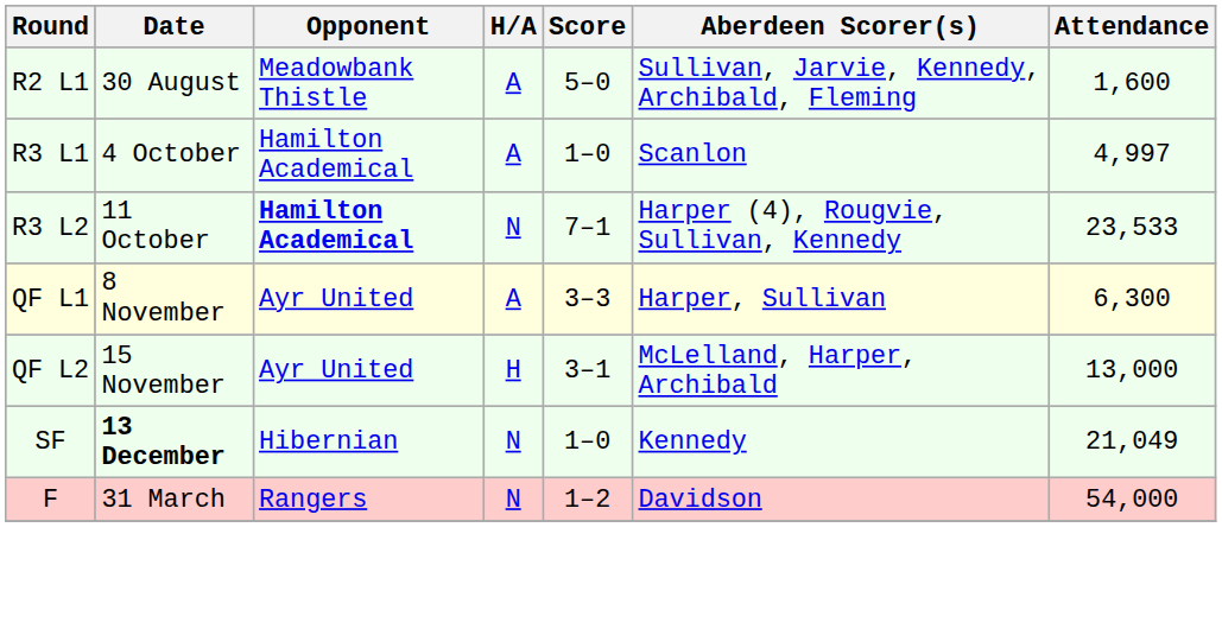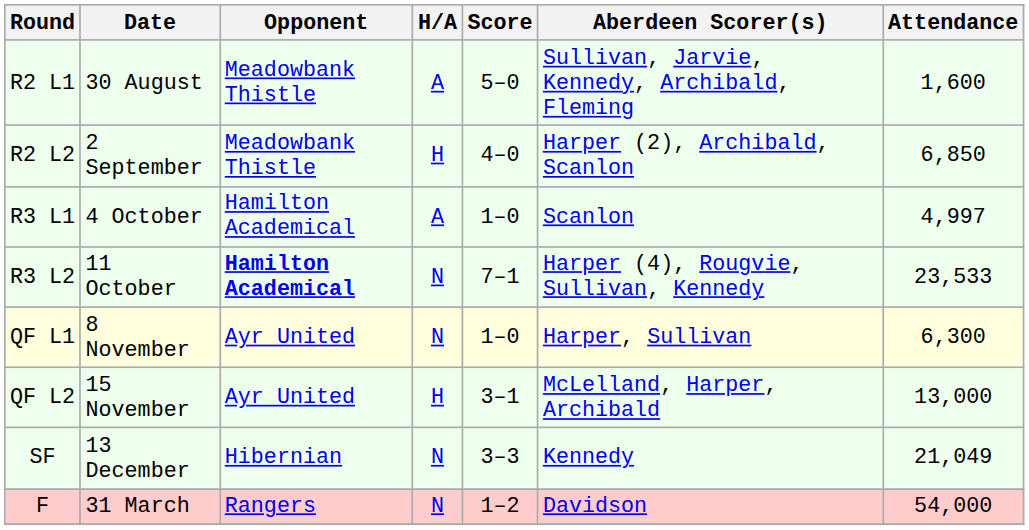+ row: R2 L2 | 2 September | Meadowbank Thistle | H | 4–0 | Harper (2), Archibald, Scanlon | 6,850
QF L1 | H/A: A -> N
QF L1 | Score: 3–3 -> 1–0
SF | Date: bold -> normal
SF | Score: 1–0 -> 3–3
